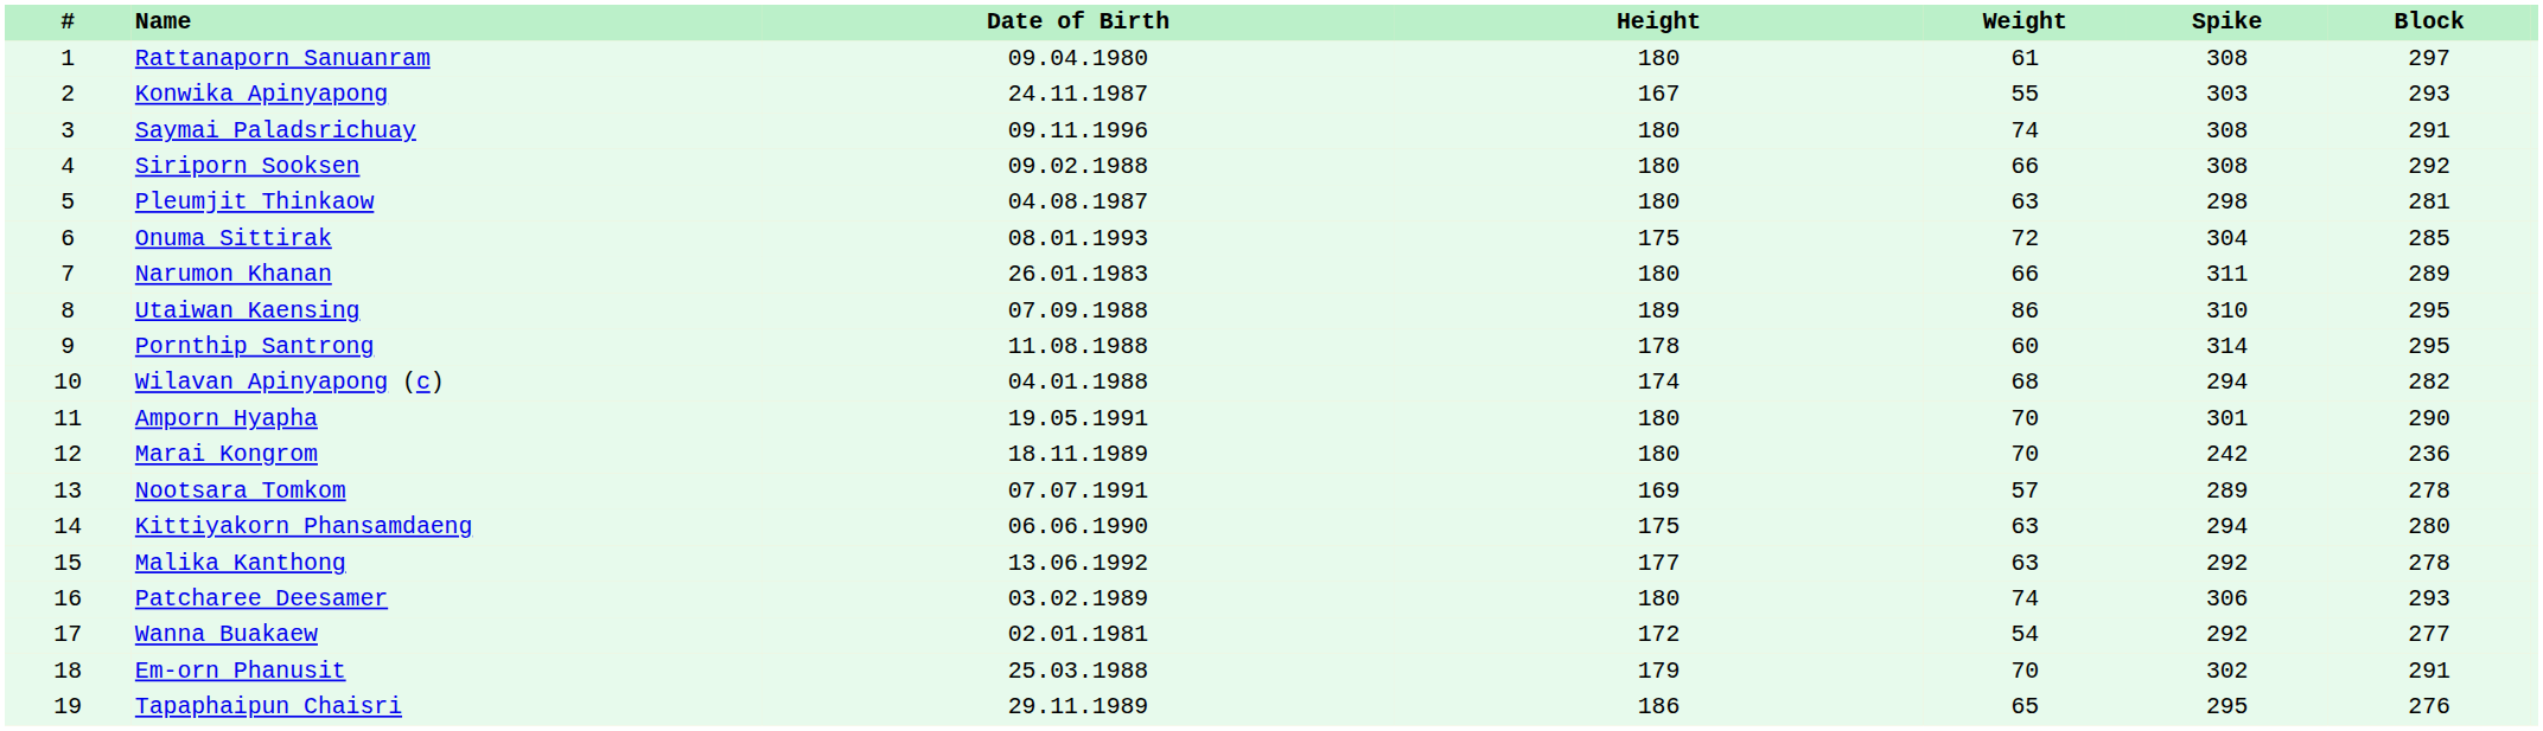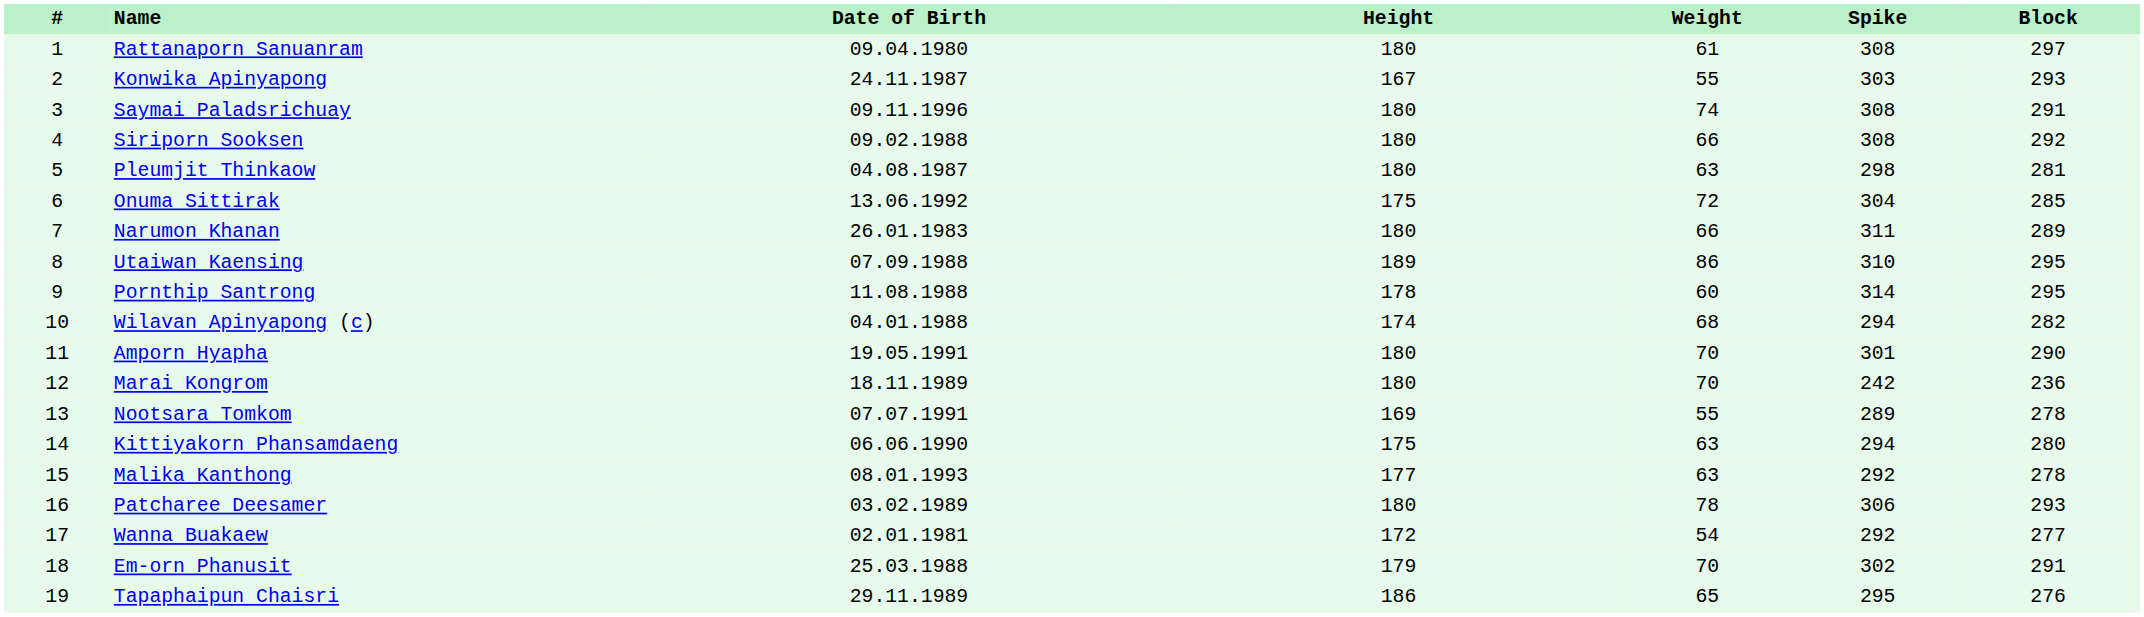Onuma Sittirak | Date of Birth: 08.01.1993 -> 13.06.1992
Nootsara Tomkom | Weight: 57 -> 55
Malika Kanthong | Date of Birth: 13.06.1992 -> 08.01.1993
Patcharee Deesamer | Weight: 74 -> 78
